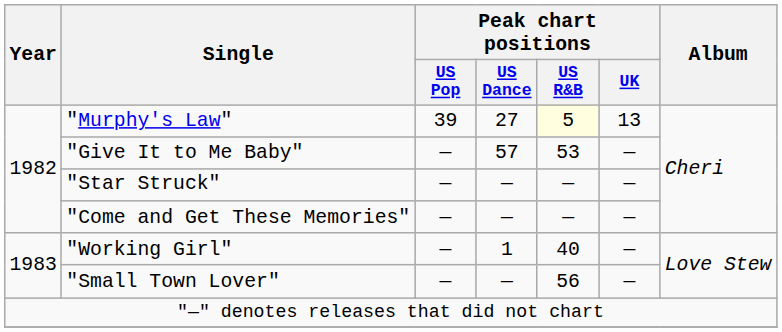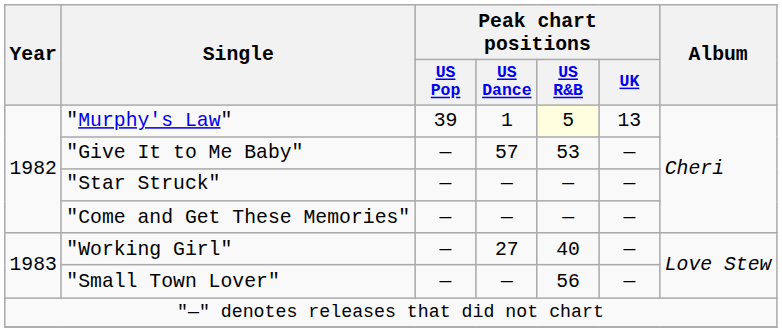"Murphy's Law" | Peak chart positions / US Dance: 27 -> 1
"Working Girl" | Peak chart positions / US Dance: 1 -> 27
